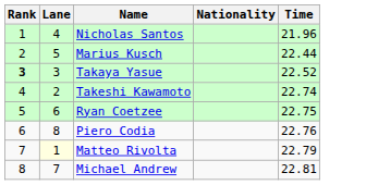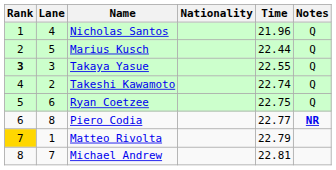+ column: Notes | Q | Q | Q | Q | Q | NR
Takaya Yasue | Time: 22.52 -> 22.55
Piero Codia | Time: 22.76 -> 22.77
Matteo Rivolta | Rank: no background -> gold background
Matteo Rivolta | Lane: lightyellow background -> no background
